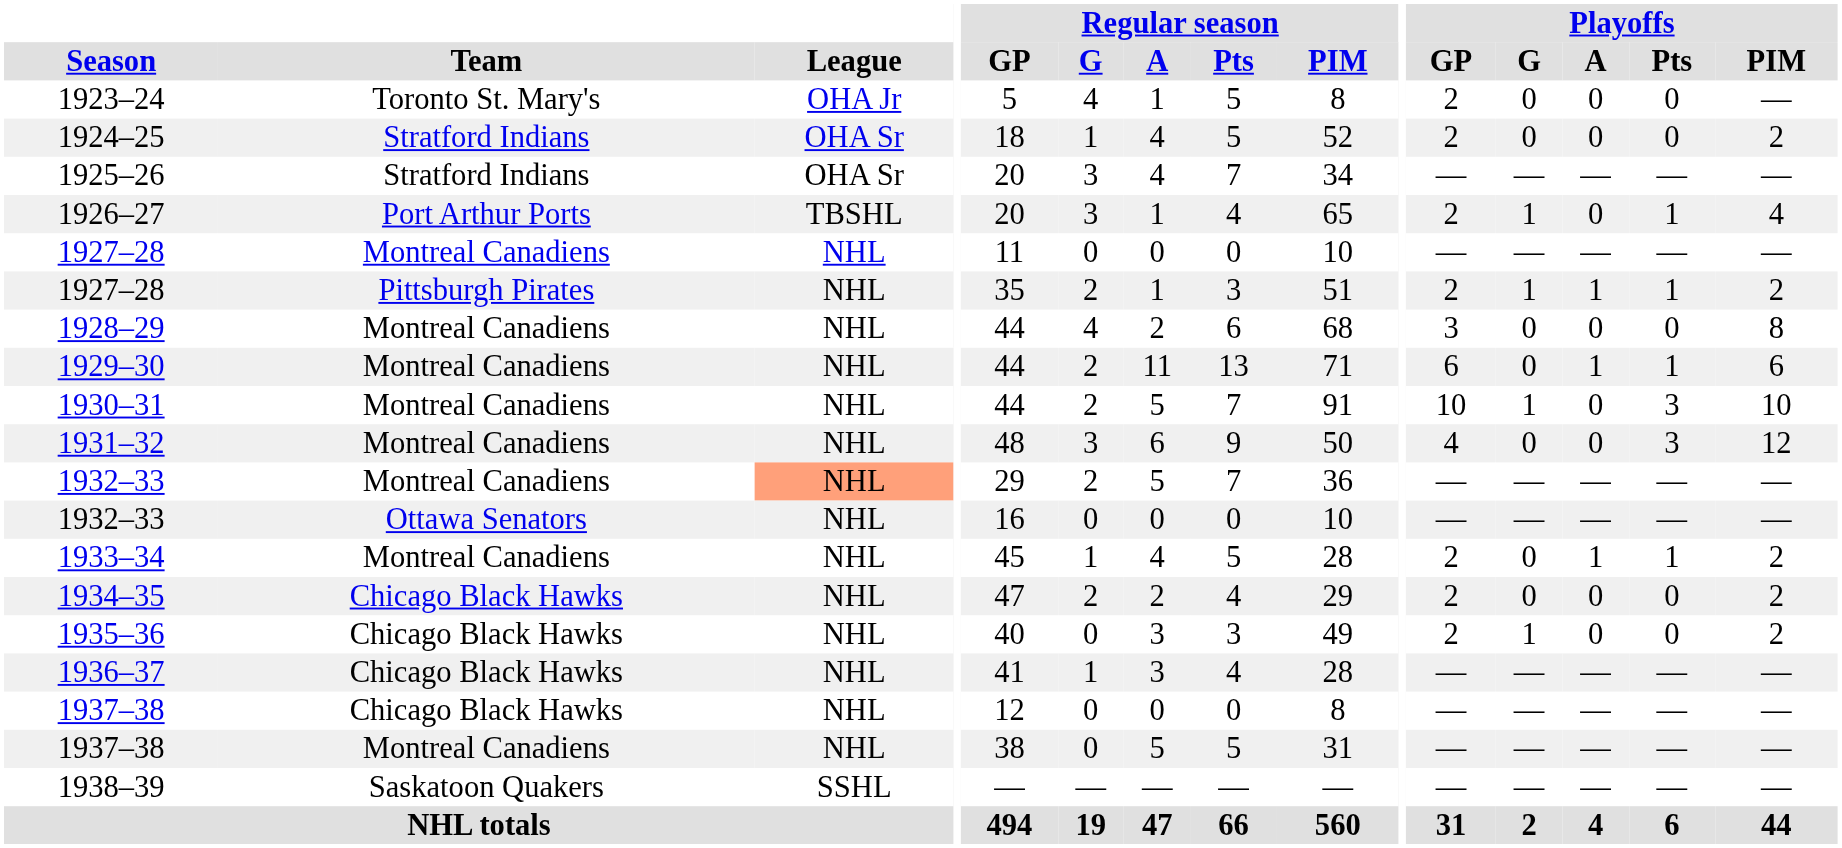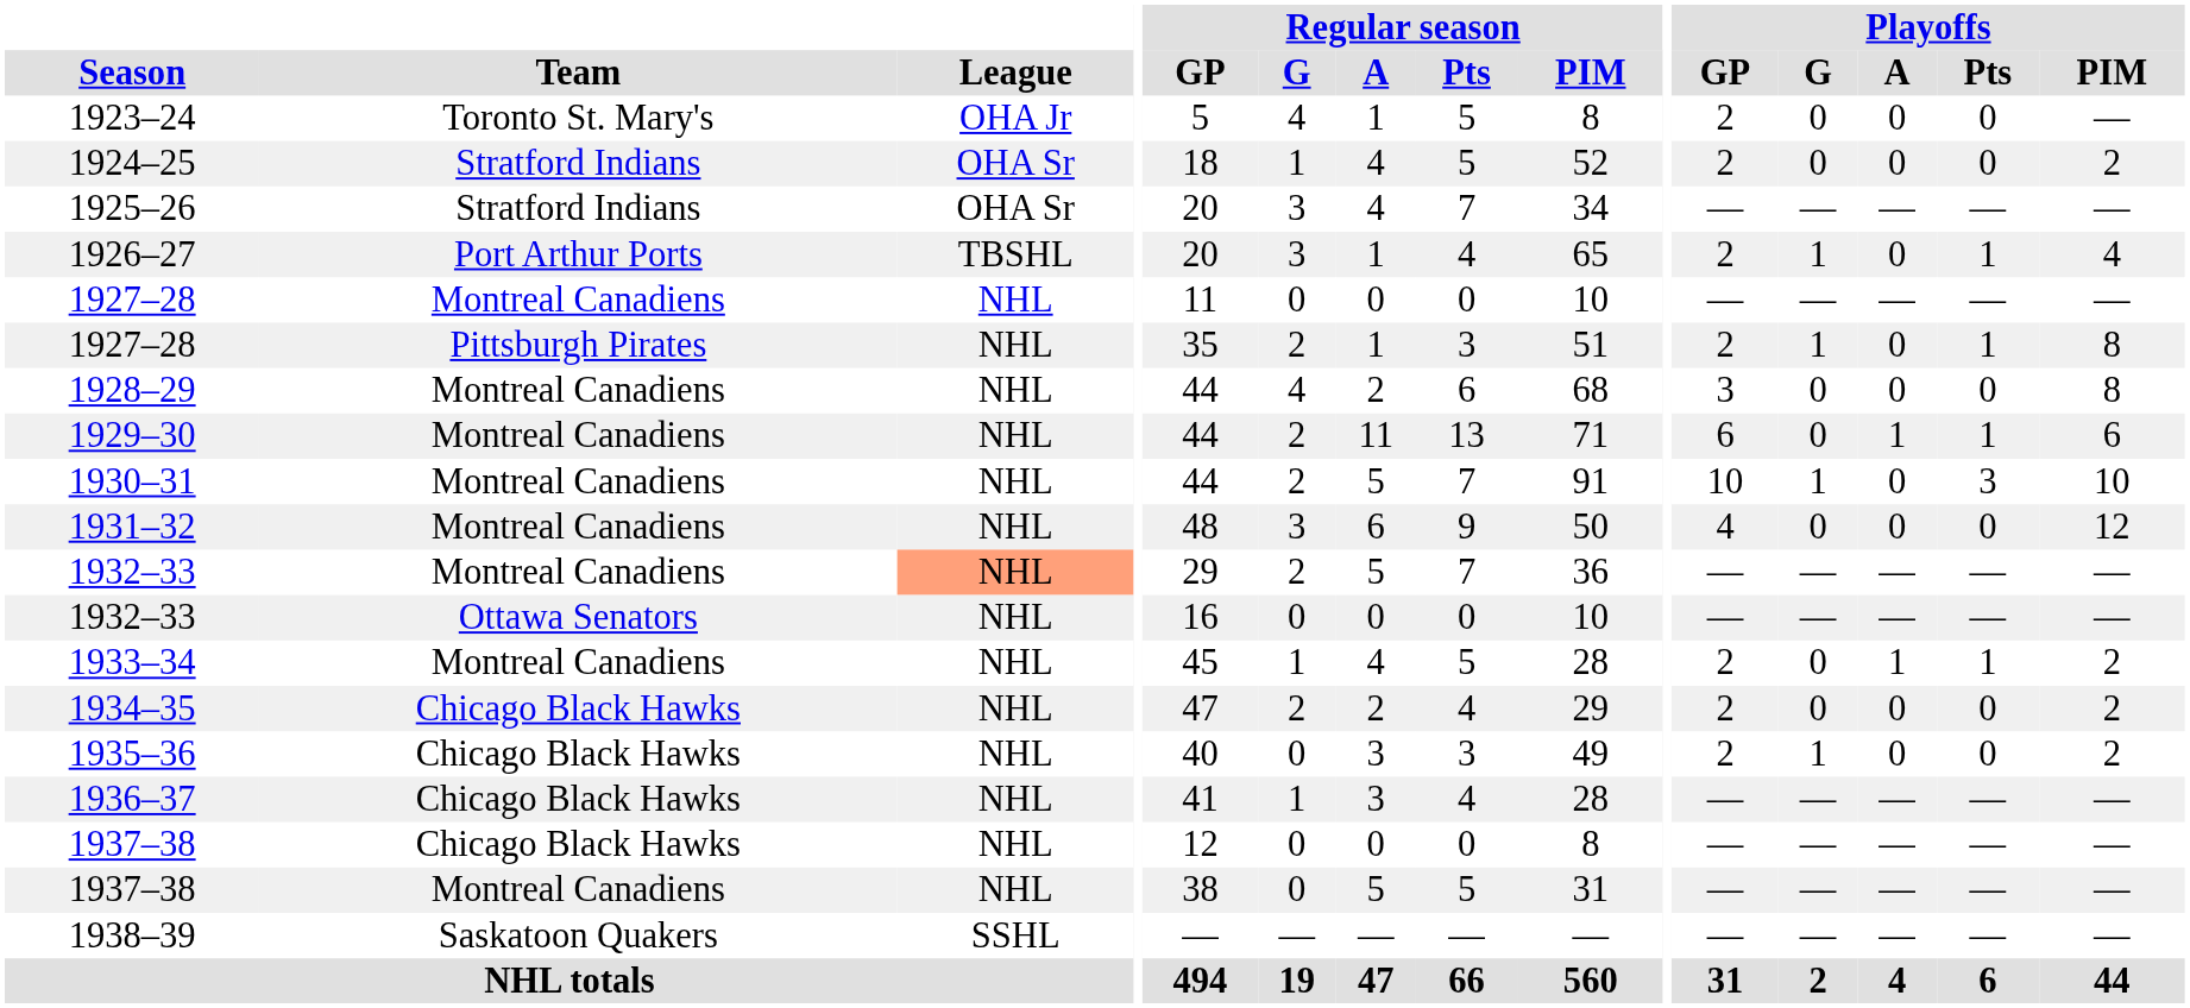1927–28 / Pittsburgh Pirates | Playoffs / A: 1 -> 0
1927–28 / Pittsburgh Pirates | Playoffs / PIM: 2 -> 8
1931–32 | Playoffs / Pts: 3 -> 0
